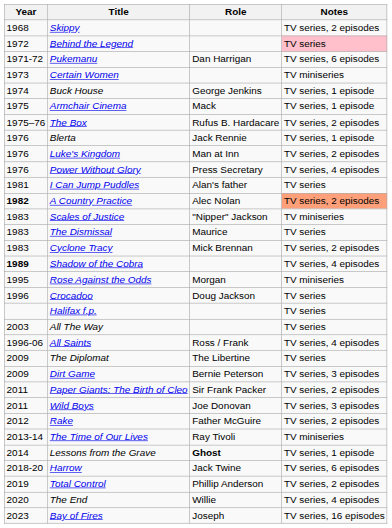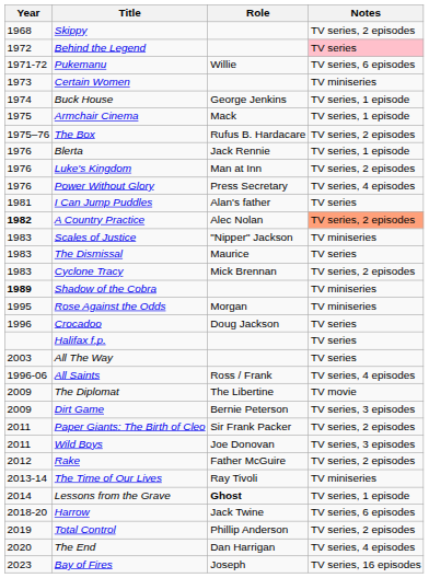Pukemanu | Role: Dan Harrigan -> Willie
Shadow of the Cobra | Notes: TV series, 4 episodes -> TV miniseries
The Diplomat | Notes: TV series -> TV movie
The End | Role: Willie -> Dan Harrigan
